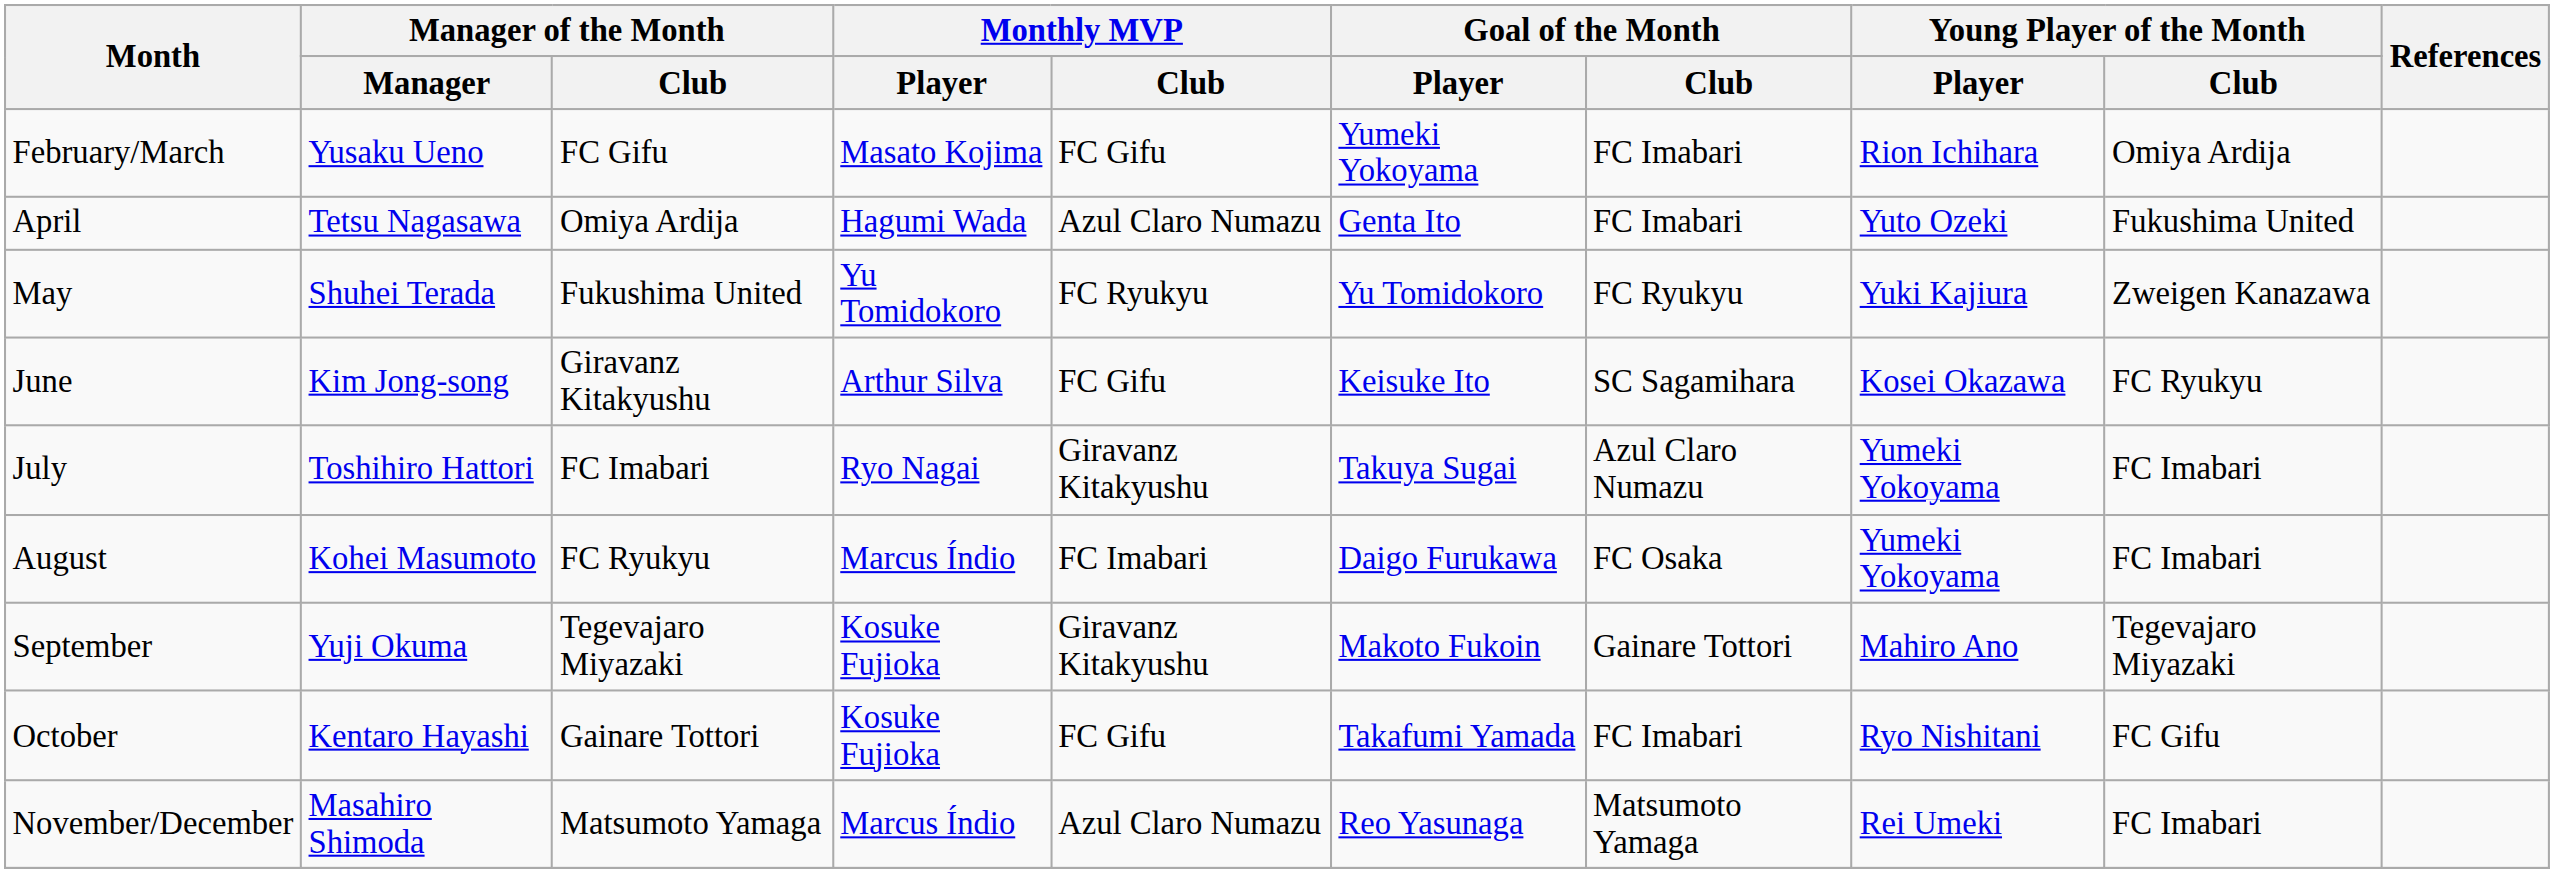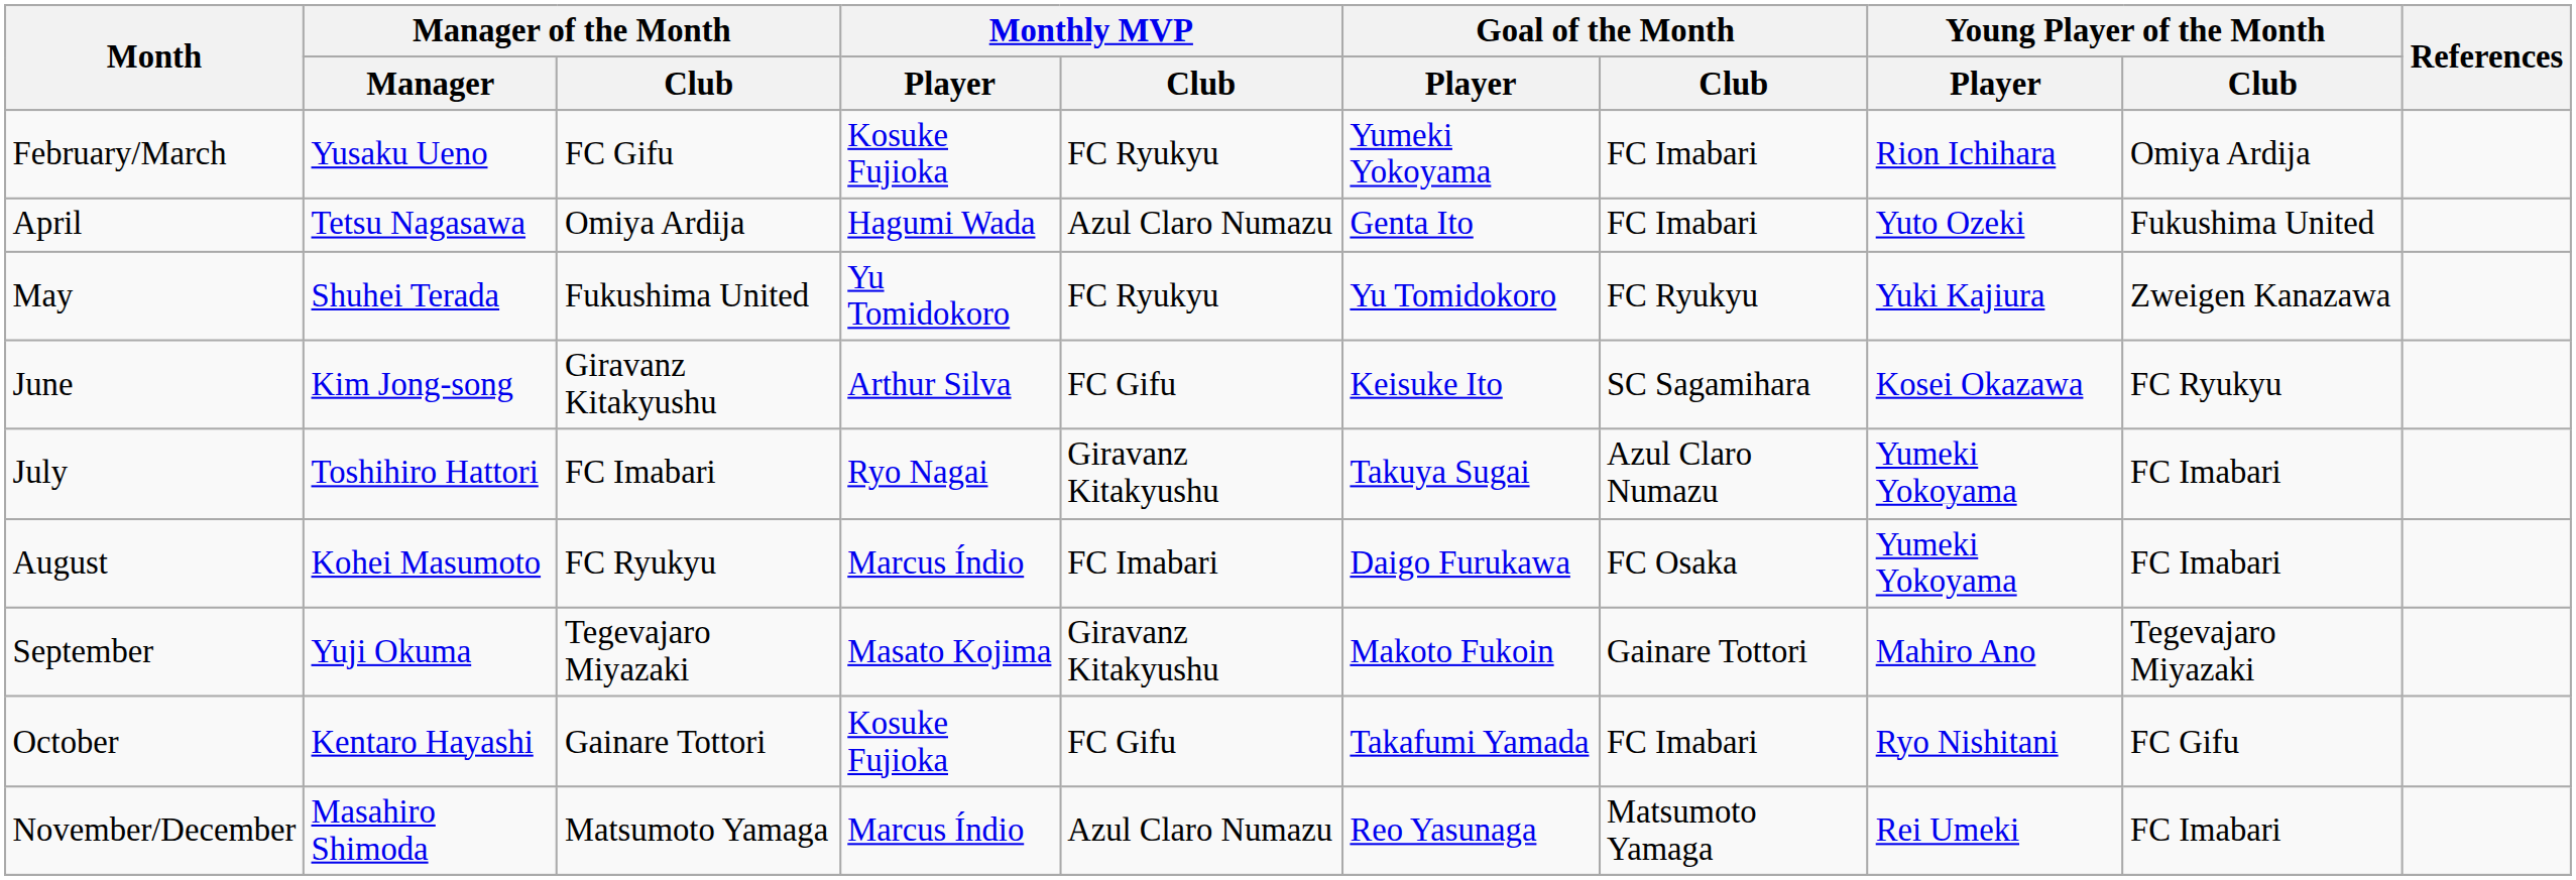February/March | Monthly MVP / Player: Masato Kojima -> Kosuke Fujioka
February/March | Monthly MVP / Club: FC Gifu -> FC Ryukyu
September | Monthly MVP / Player: Kosuke Fujioka -> Masato Kojima
